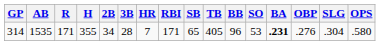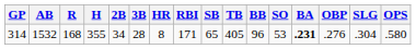314 | AB: 1535 -> 1532
314 | R: 171 -> 168
314 | HR: 7 -> 8
